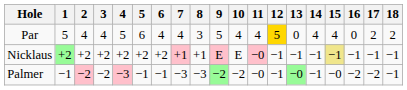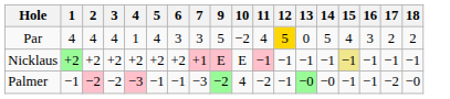- column: 8 | 3 | +1 | −3
Par | 1: 5 -> 4
Par | 4: 5 -> 1
Par | 5: 6 -> 4
Par | 6: 4 -> 3
Par | 7: 4 -> 3
Par | 10: 4 -> −2
Par | 14: 4 -> 5
Par | 16: 0 -> 3
Nicklaus | 11: −0 -> −1
Palmer | 10: −2 -> 4
Palmer | 11: −0 -> −2
Palmer | 14: −1 -> −0
Palmer | 15: −0 -> −1
Palmer | 16: −2 -> −1
Palmer | 18: −1 -> −0
